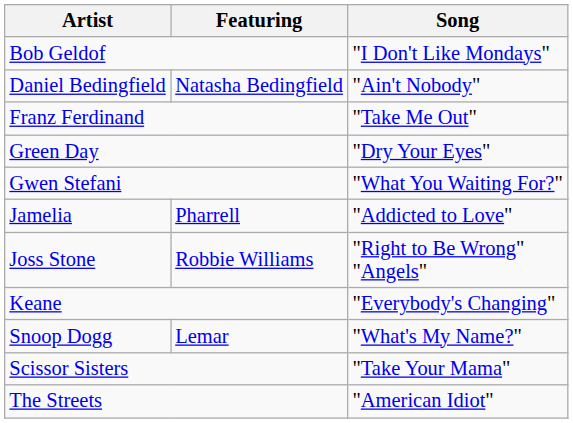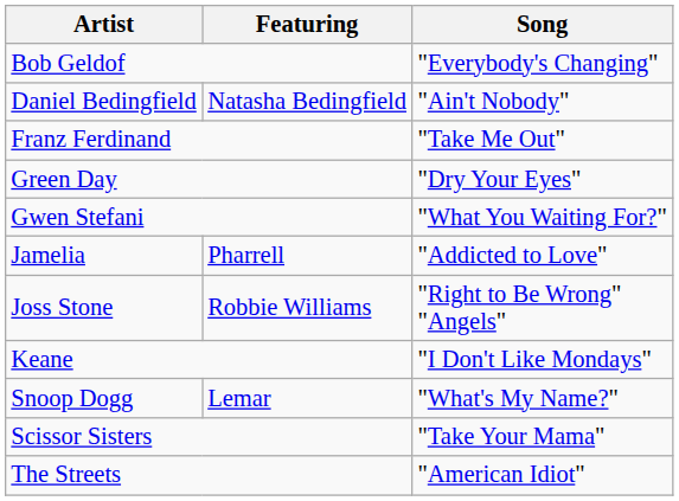Bob Geldof | Song: "I Don't Like Mondays" -> "Everybody's Changing"
Keane | Song: "Everybody's Changing" -> "I Don't Like Mondays"
